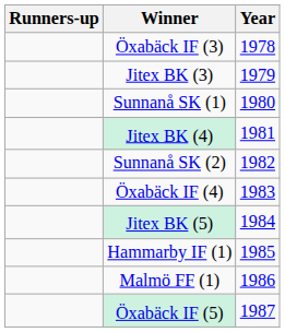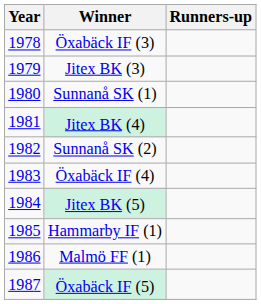columns swapped: Year <-> Runners-up
